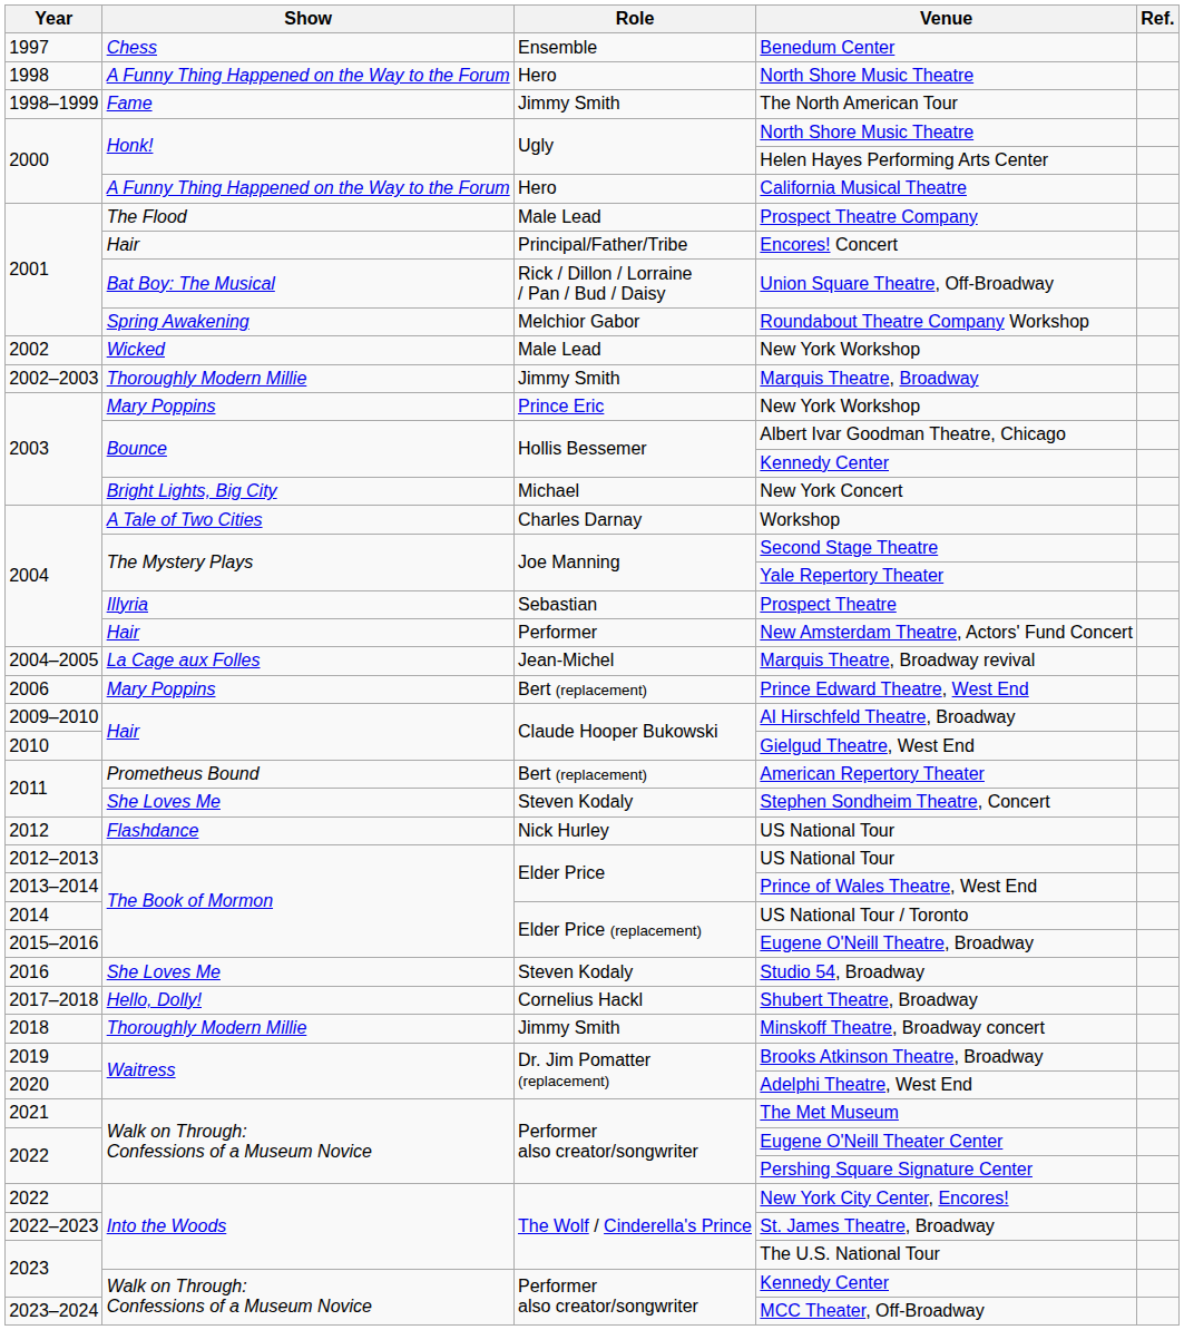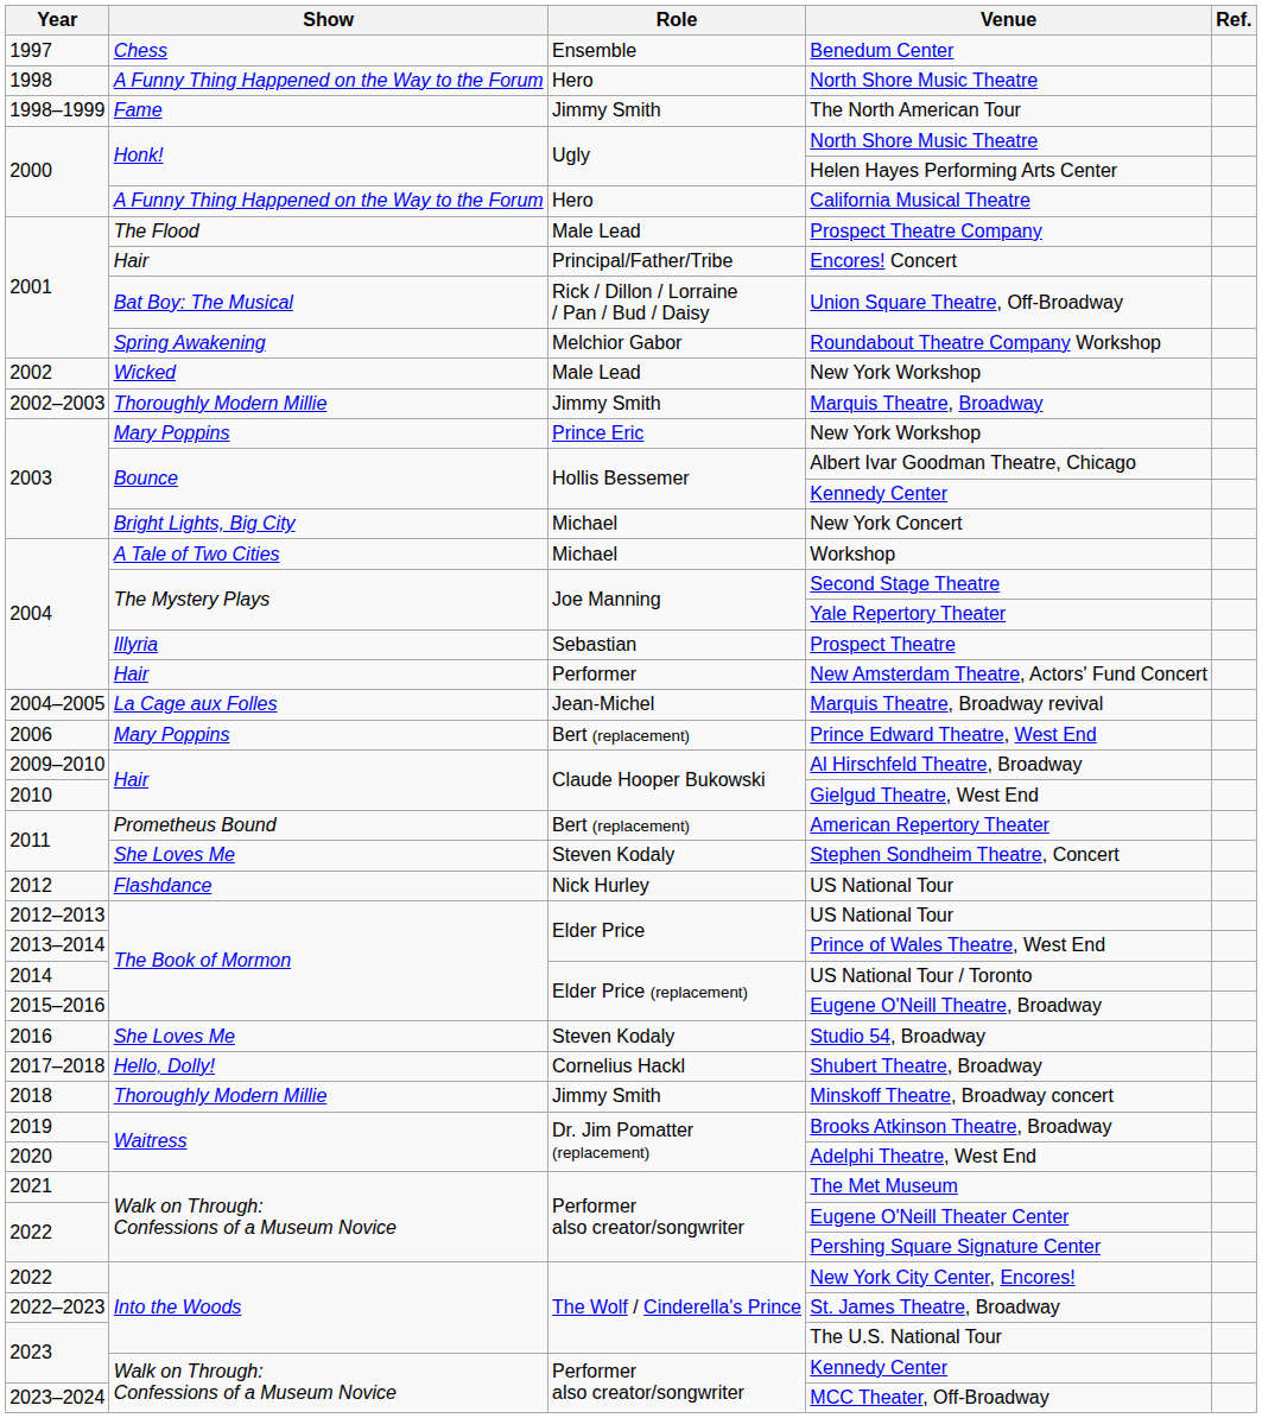Workshop | Role: Charles Darnay -> Michael
